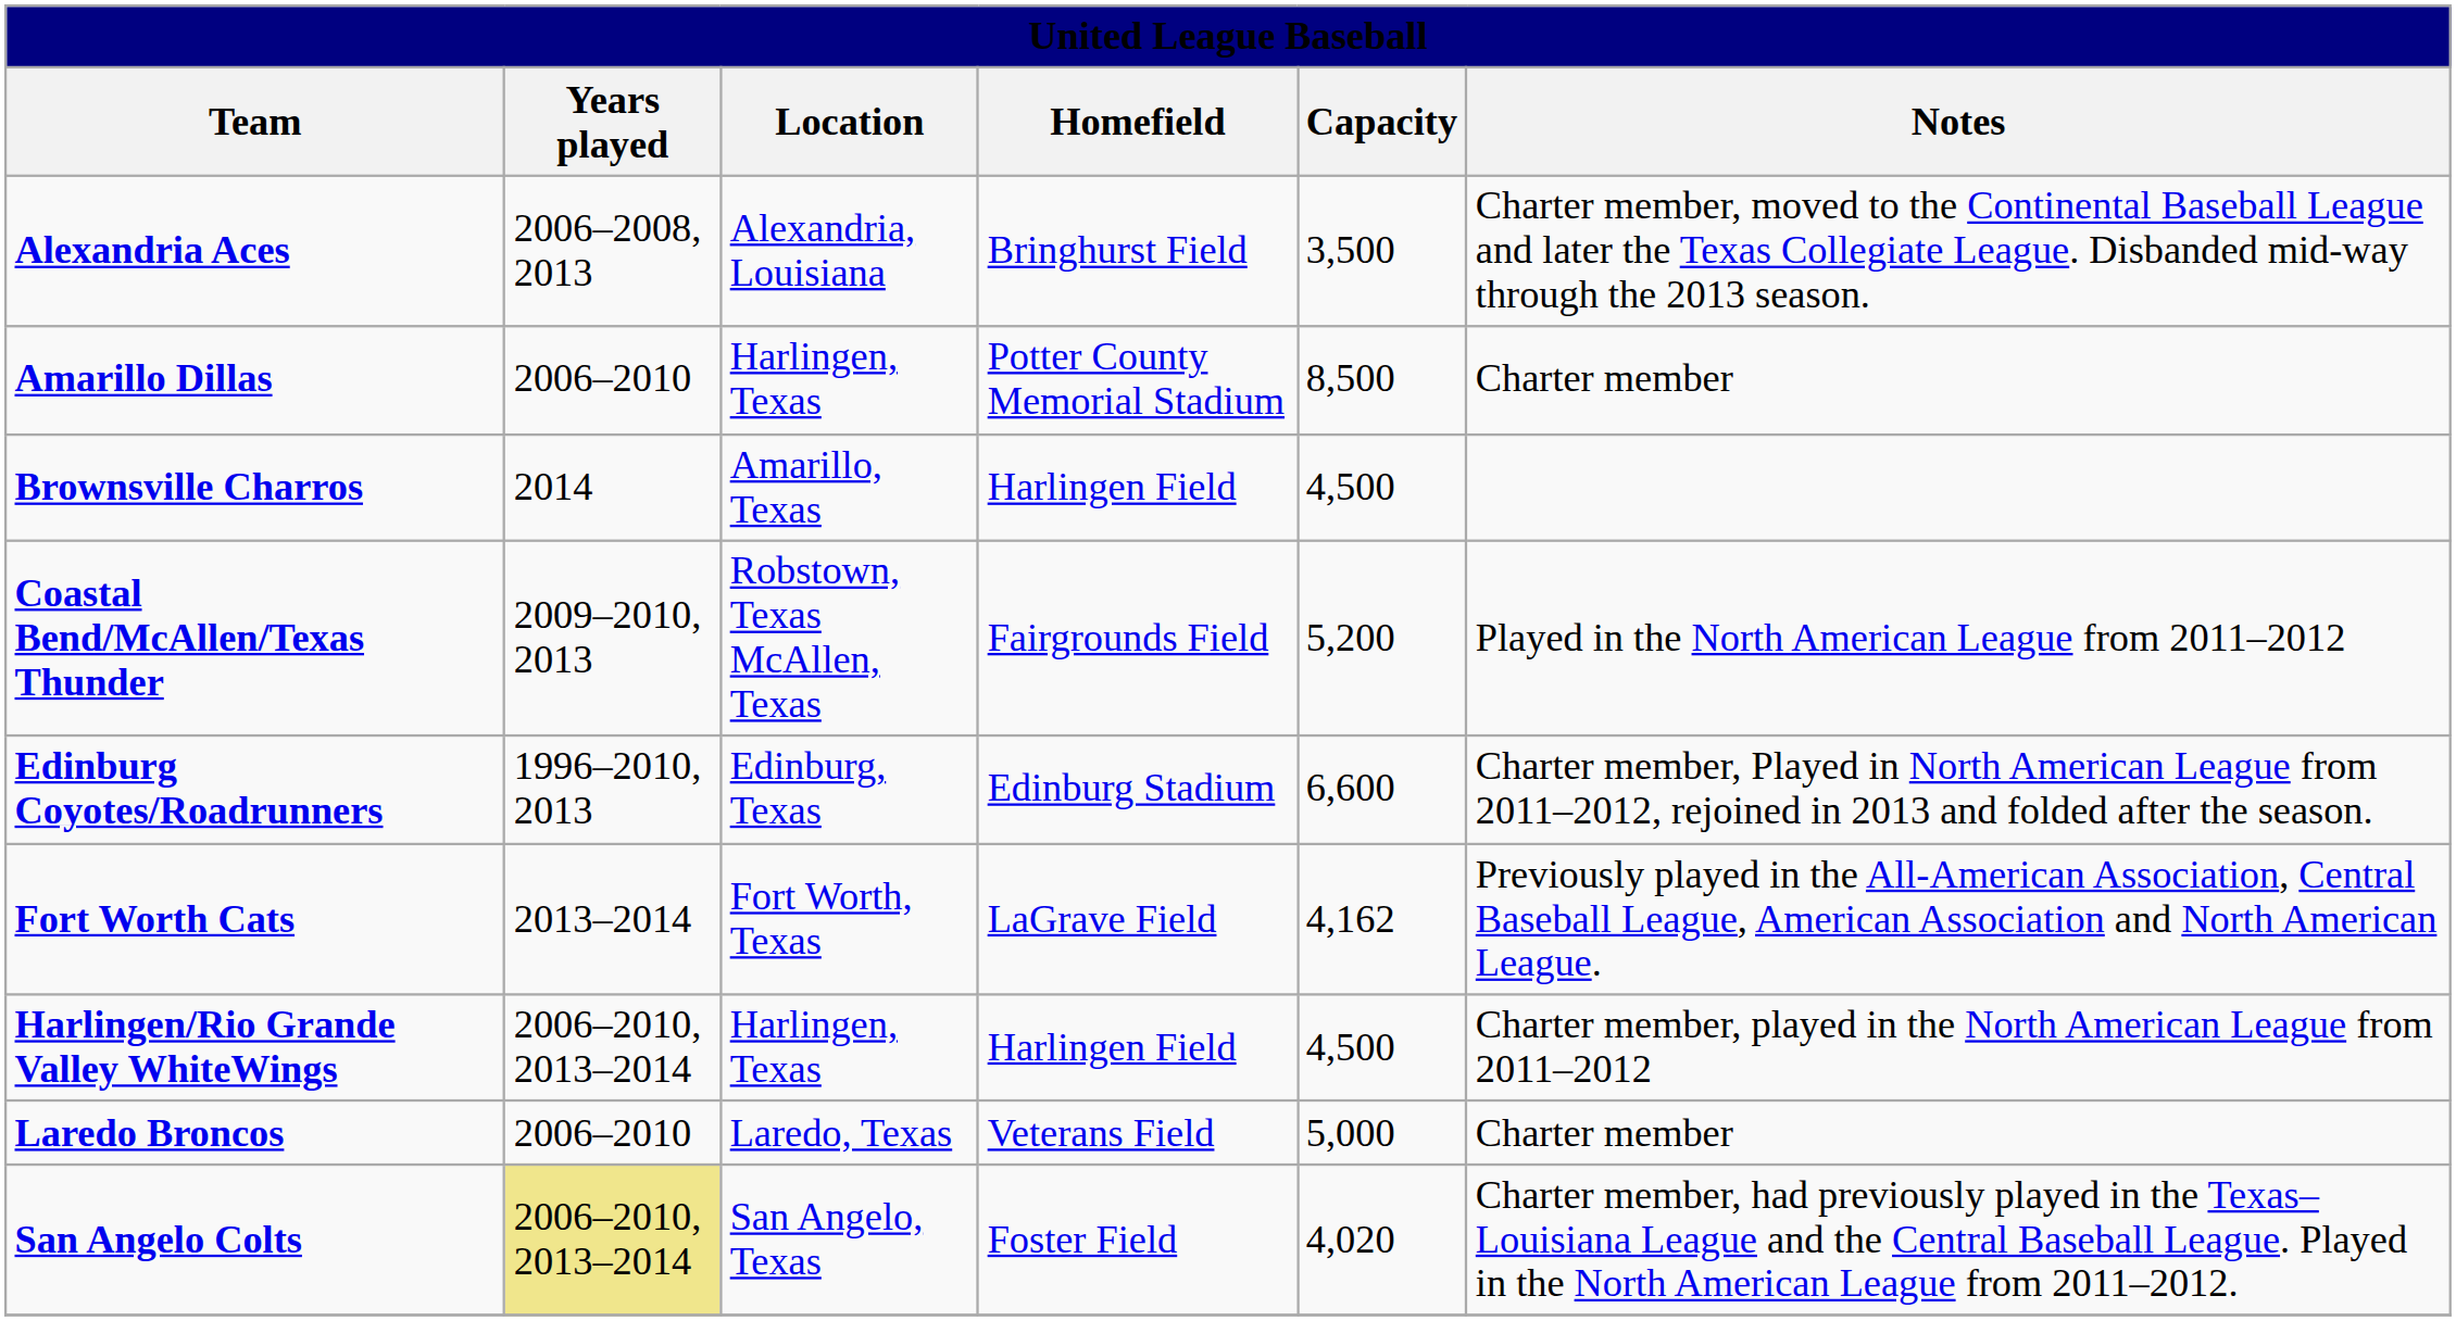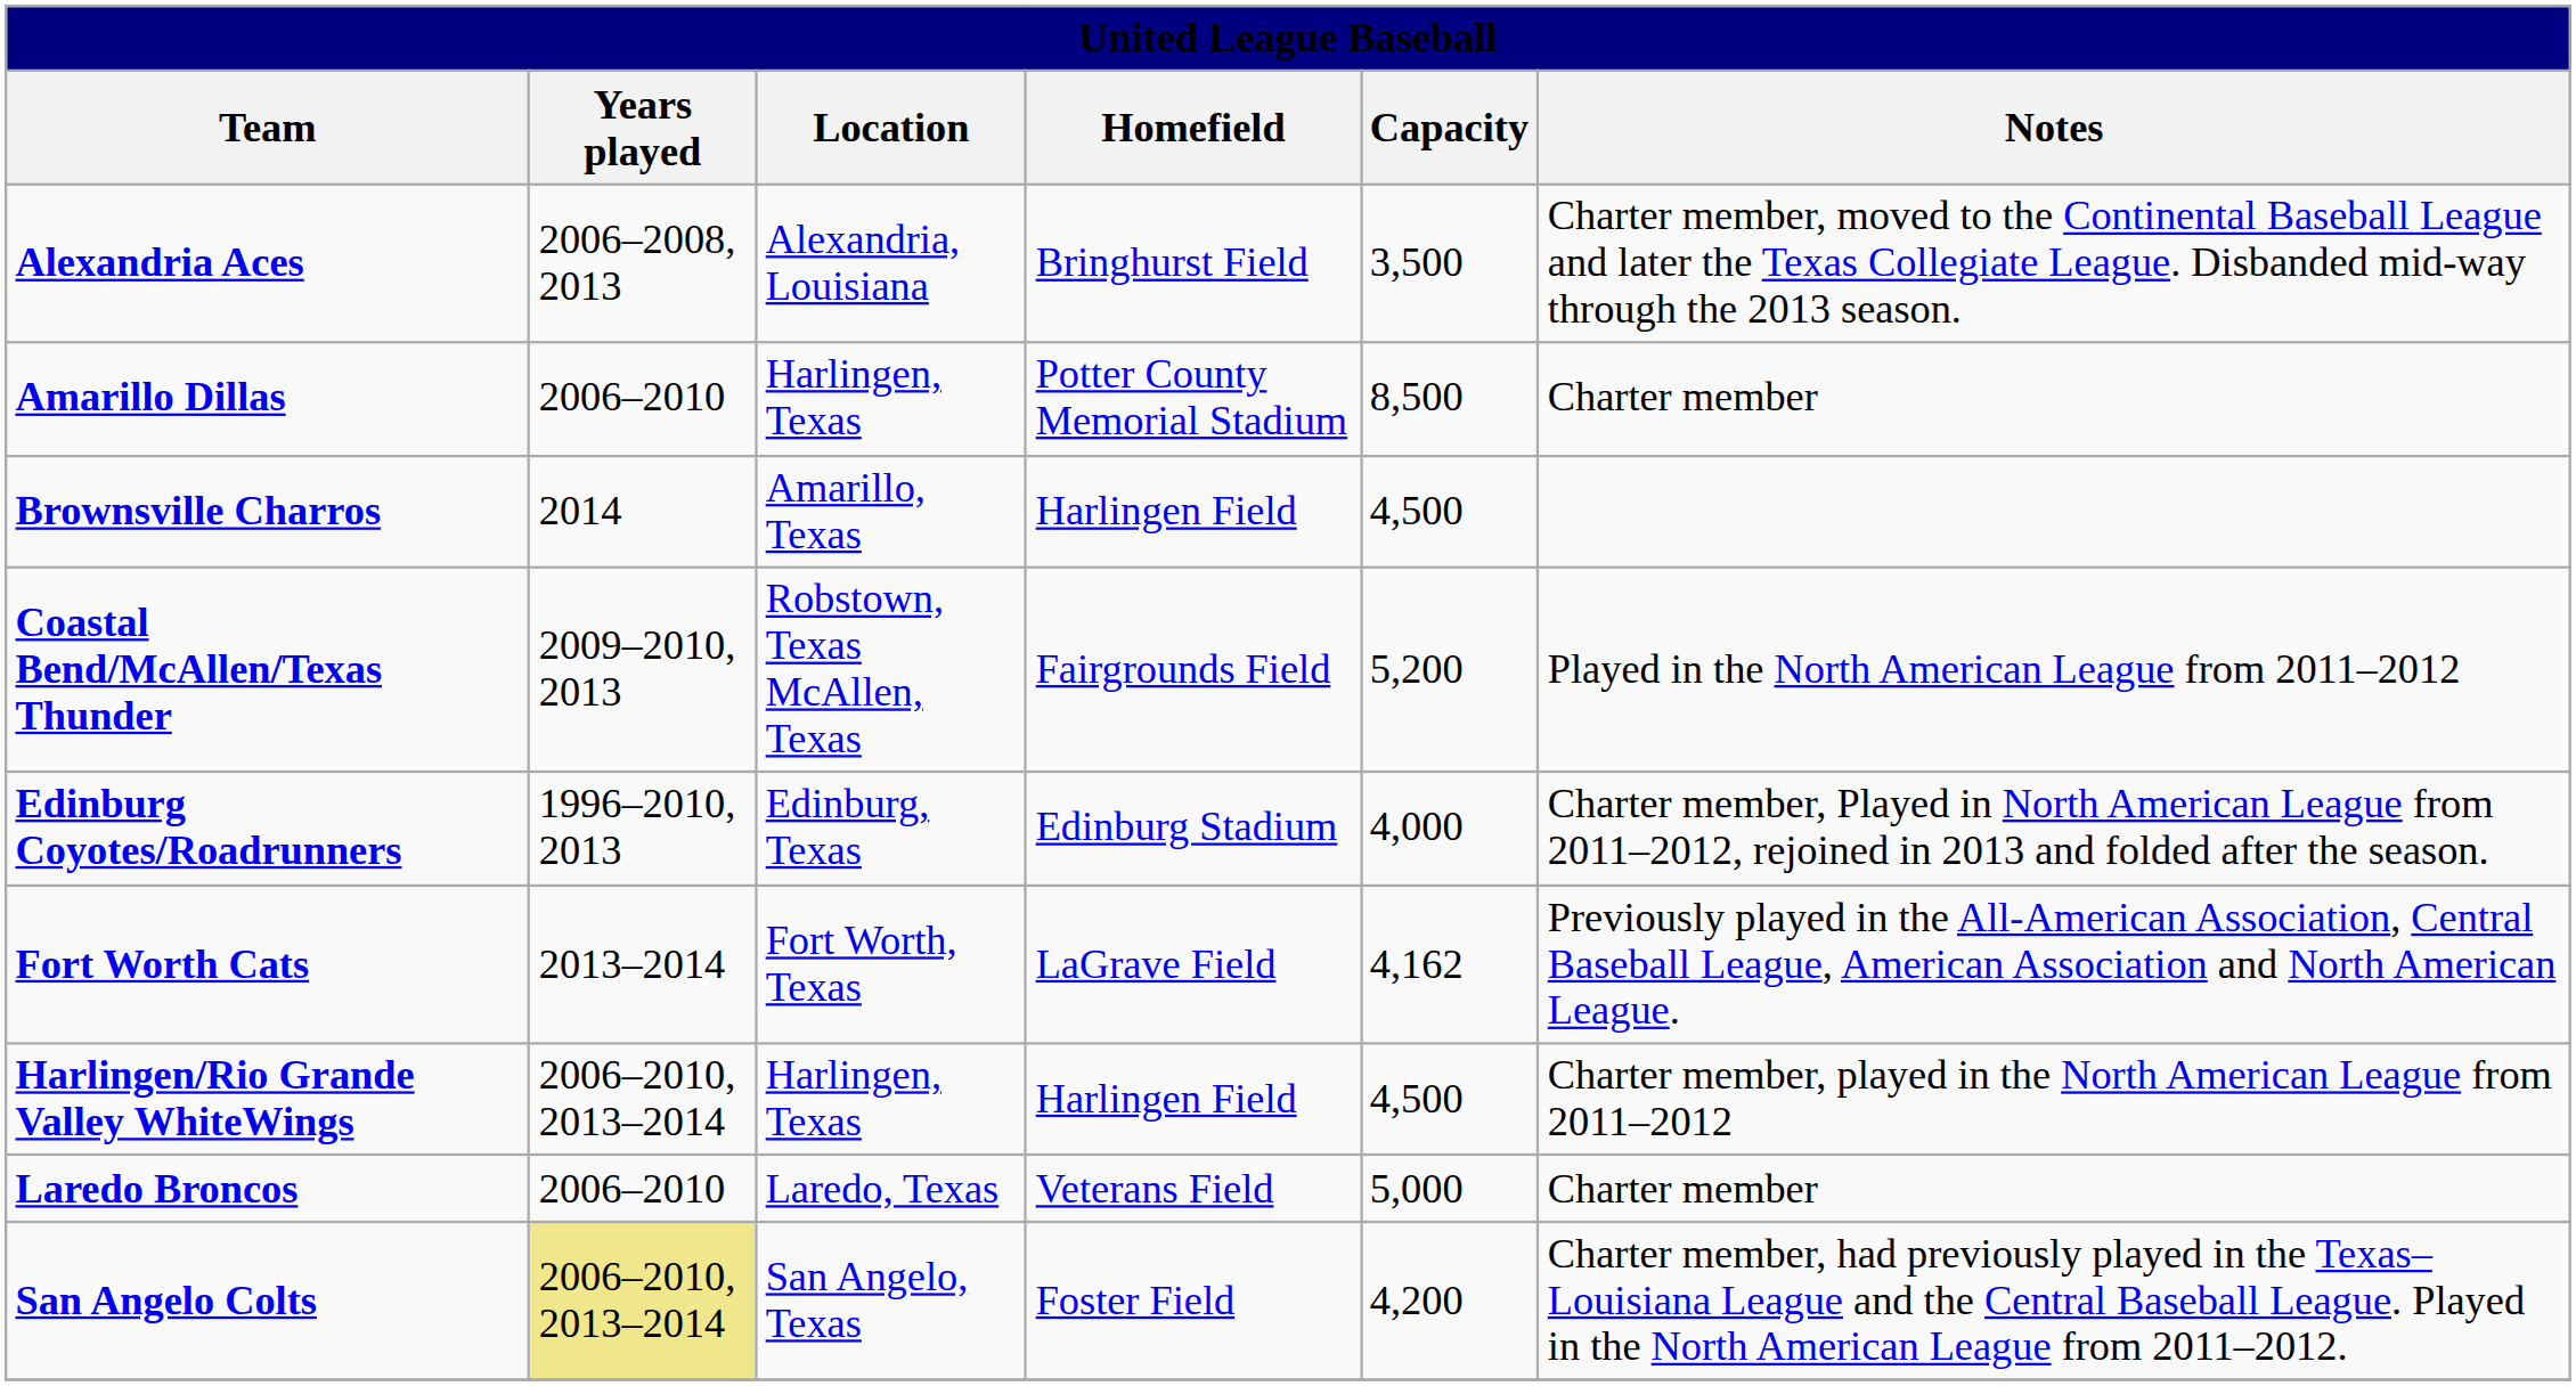Edinburg Coyotes/Roadrunners | Capacity: 6,600 -> 4,000
San Angelo Colts | Capacity: 4,020 -> 4,200
